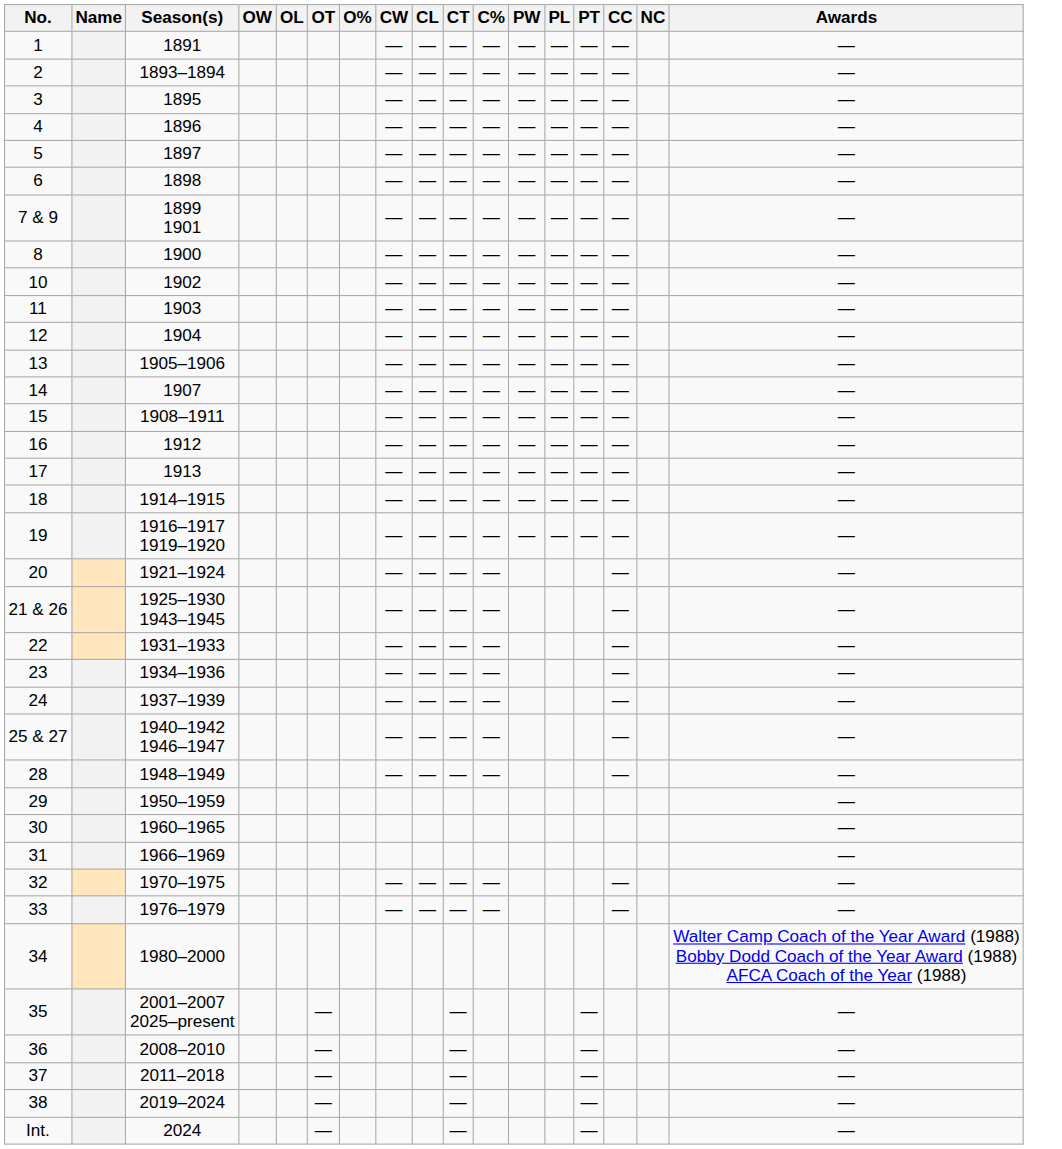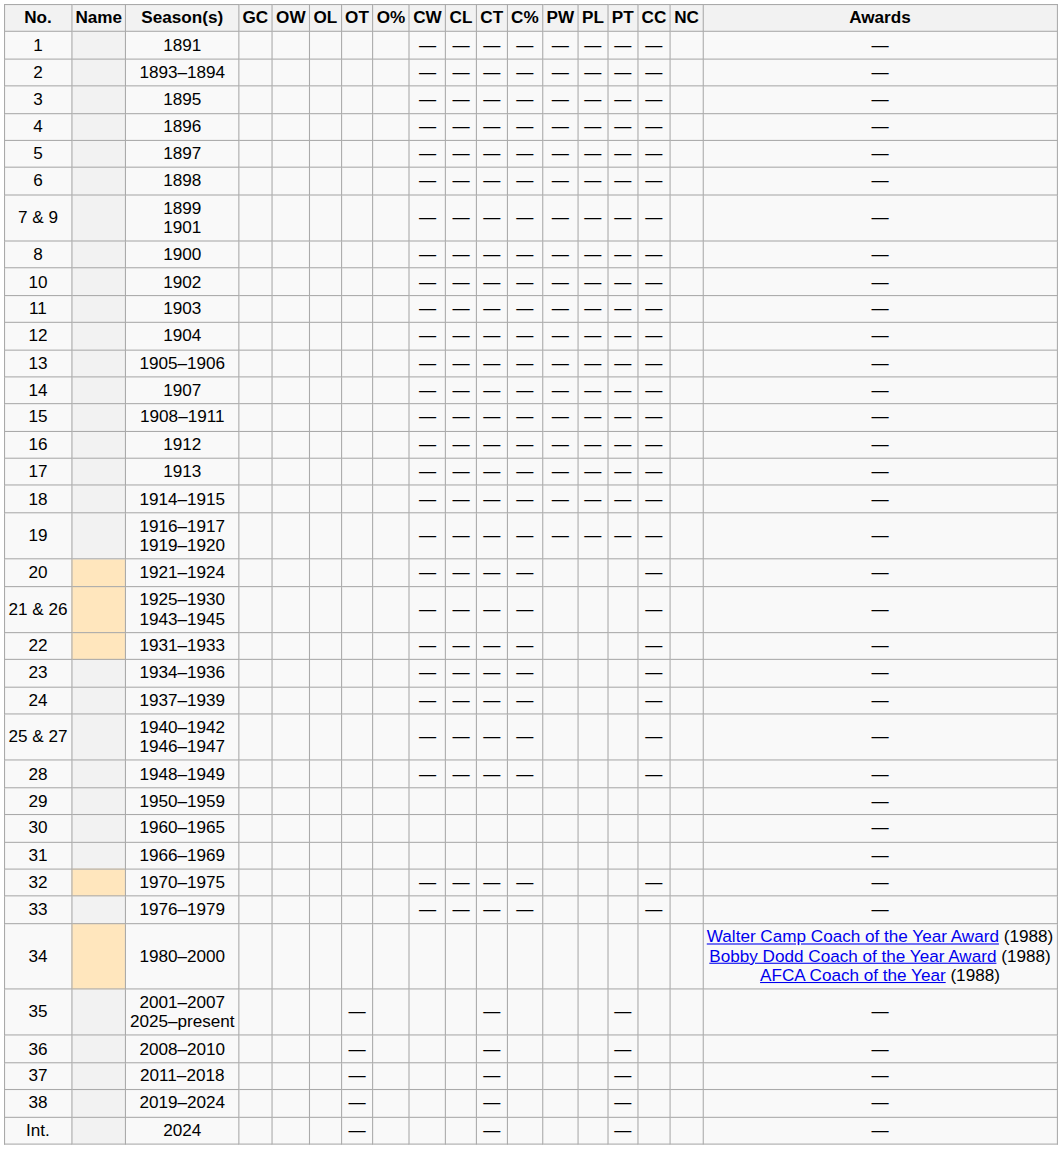+ column: GC
